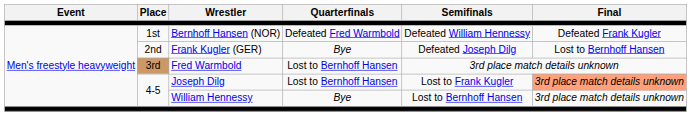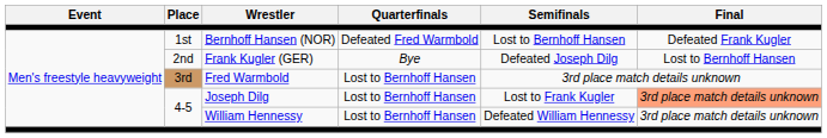Bernhoff Hansen (NOR) | Semifinals: Defeated William Hennessy -> Lost to Bernhoff Hansen
William Hennessy | Quarterfinals: Bye -> Lost to Bernhoff Hansen
William Hennessy | Semifinals: Lost to Bernhoff Hansen -> Defeated William Hennessy
